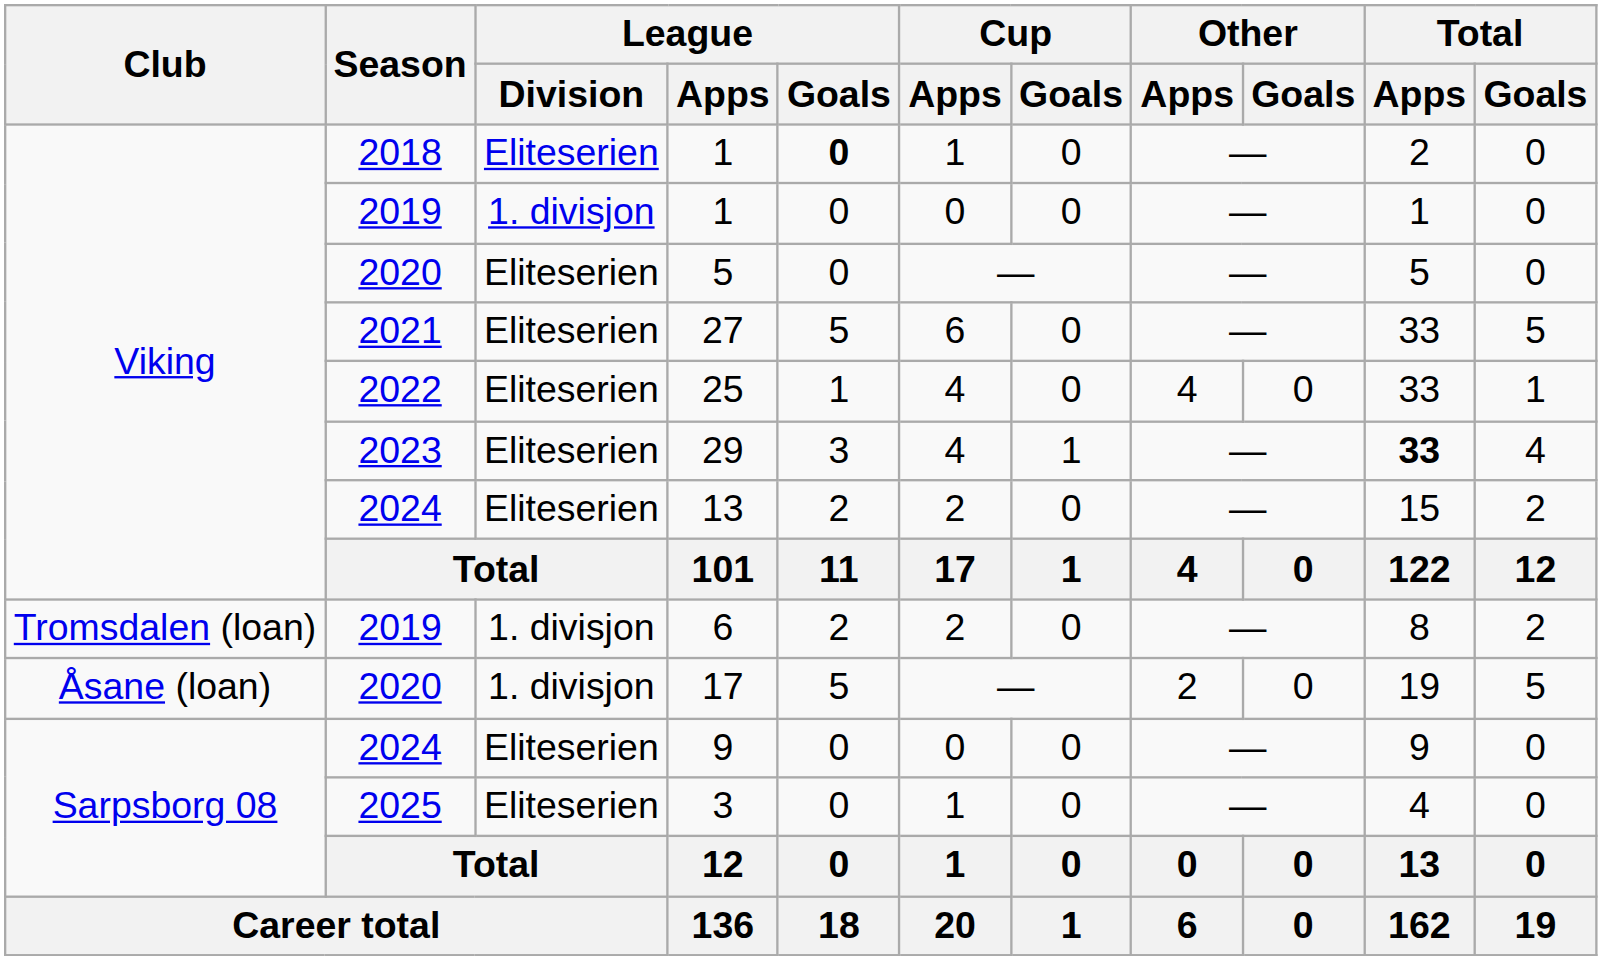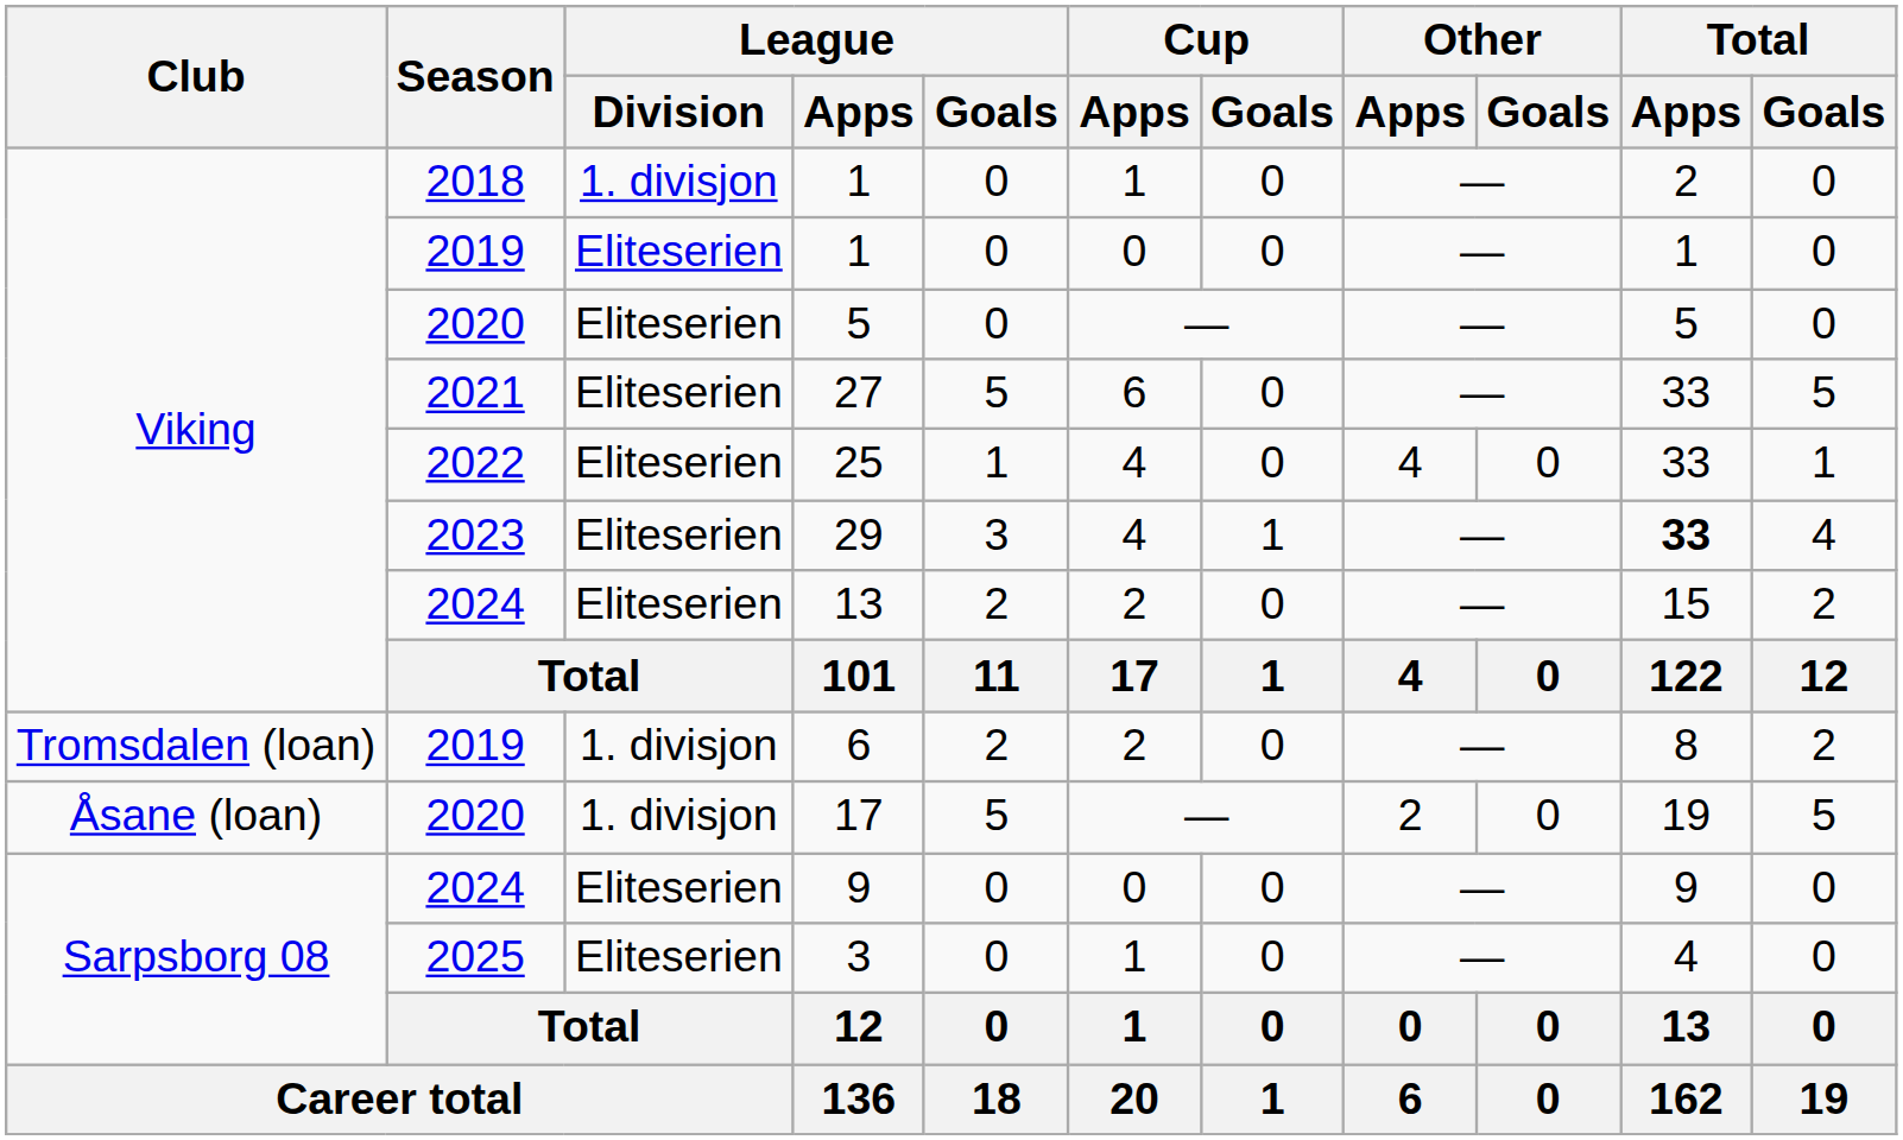2018 / 1 | League / Division: Eliteserien -> 1. divisjon
2018 / 1 | League / Goals: bold -> normal
2019 / 1 | League / Division: 1. divisjon -> Eliteserien
